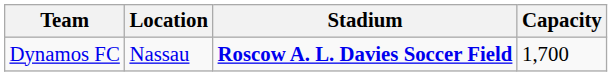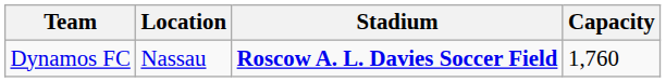Dynamos FC | Capacity: 1,700 -> 1,760
